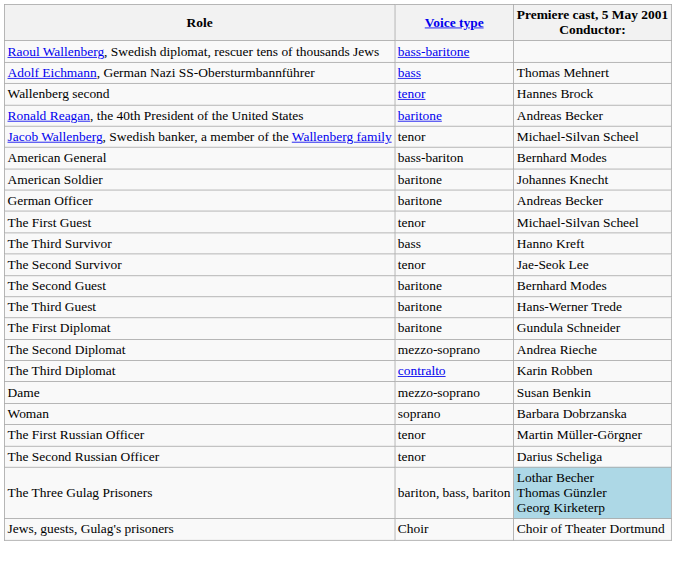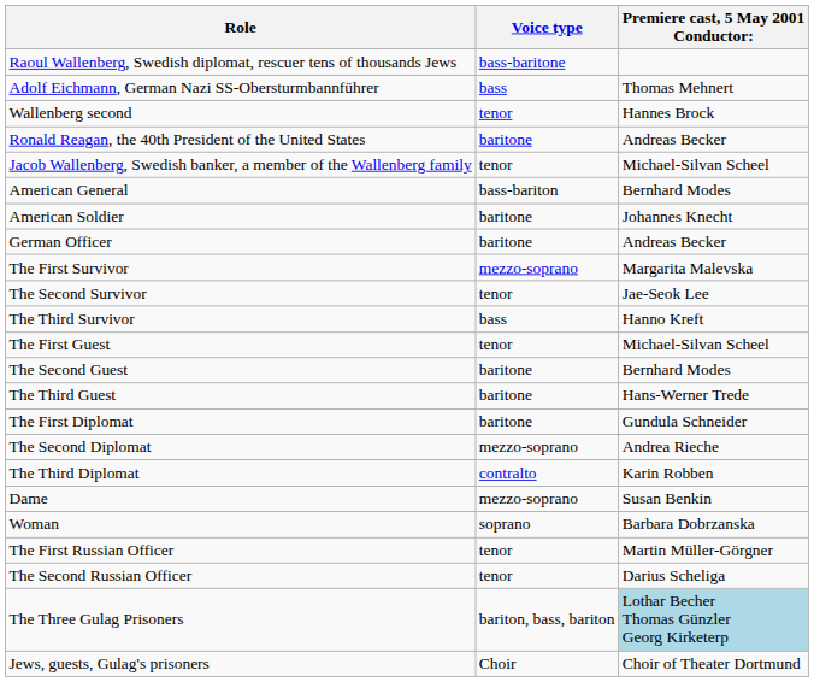+ row: The First Survivor | mezzo-soprano | Margarita Malevska
rows swapped: The Second Survivor <-> The First Guest
